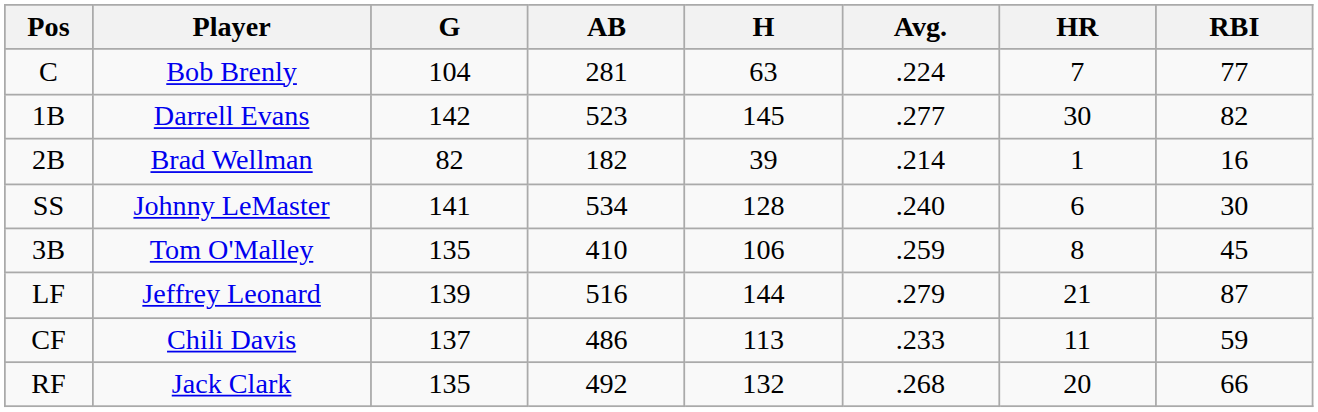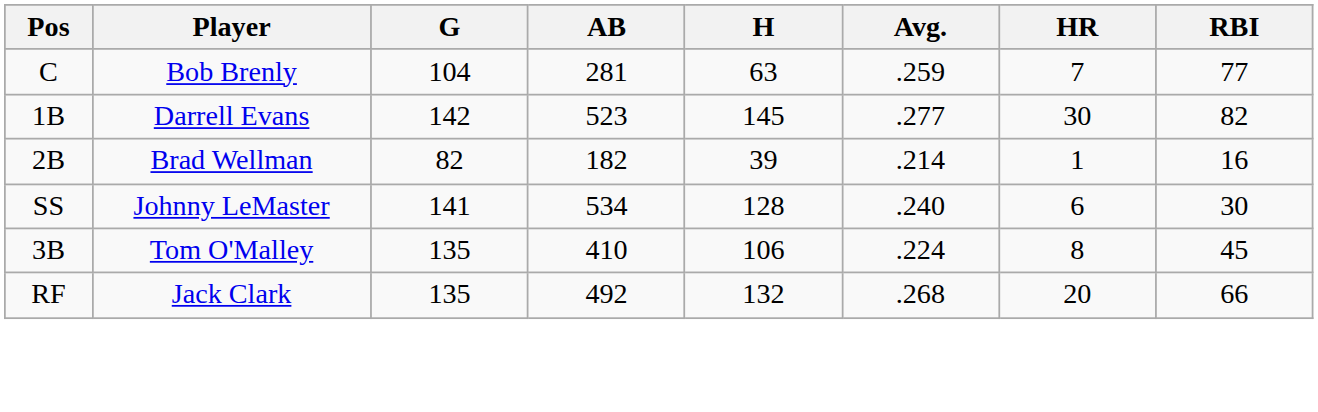C | Avg.: .224 -> .259
3B | Avg.: .259 -> .224
- row: LF | Jeffrey Leonard | 139 | 516 | 144 | .279 | 21 | 87
- row: CF | Chili Davis | 137 | 486 | 113 | .233 | 11 | 59
